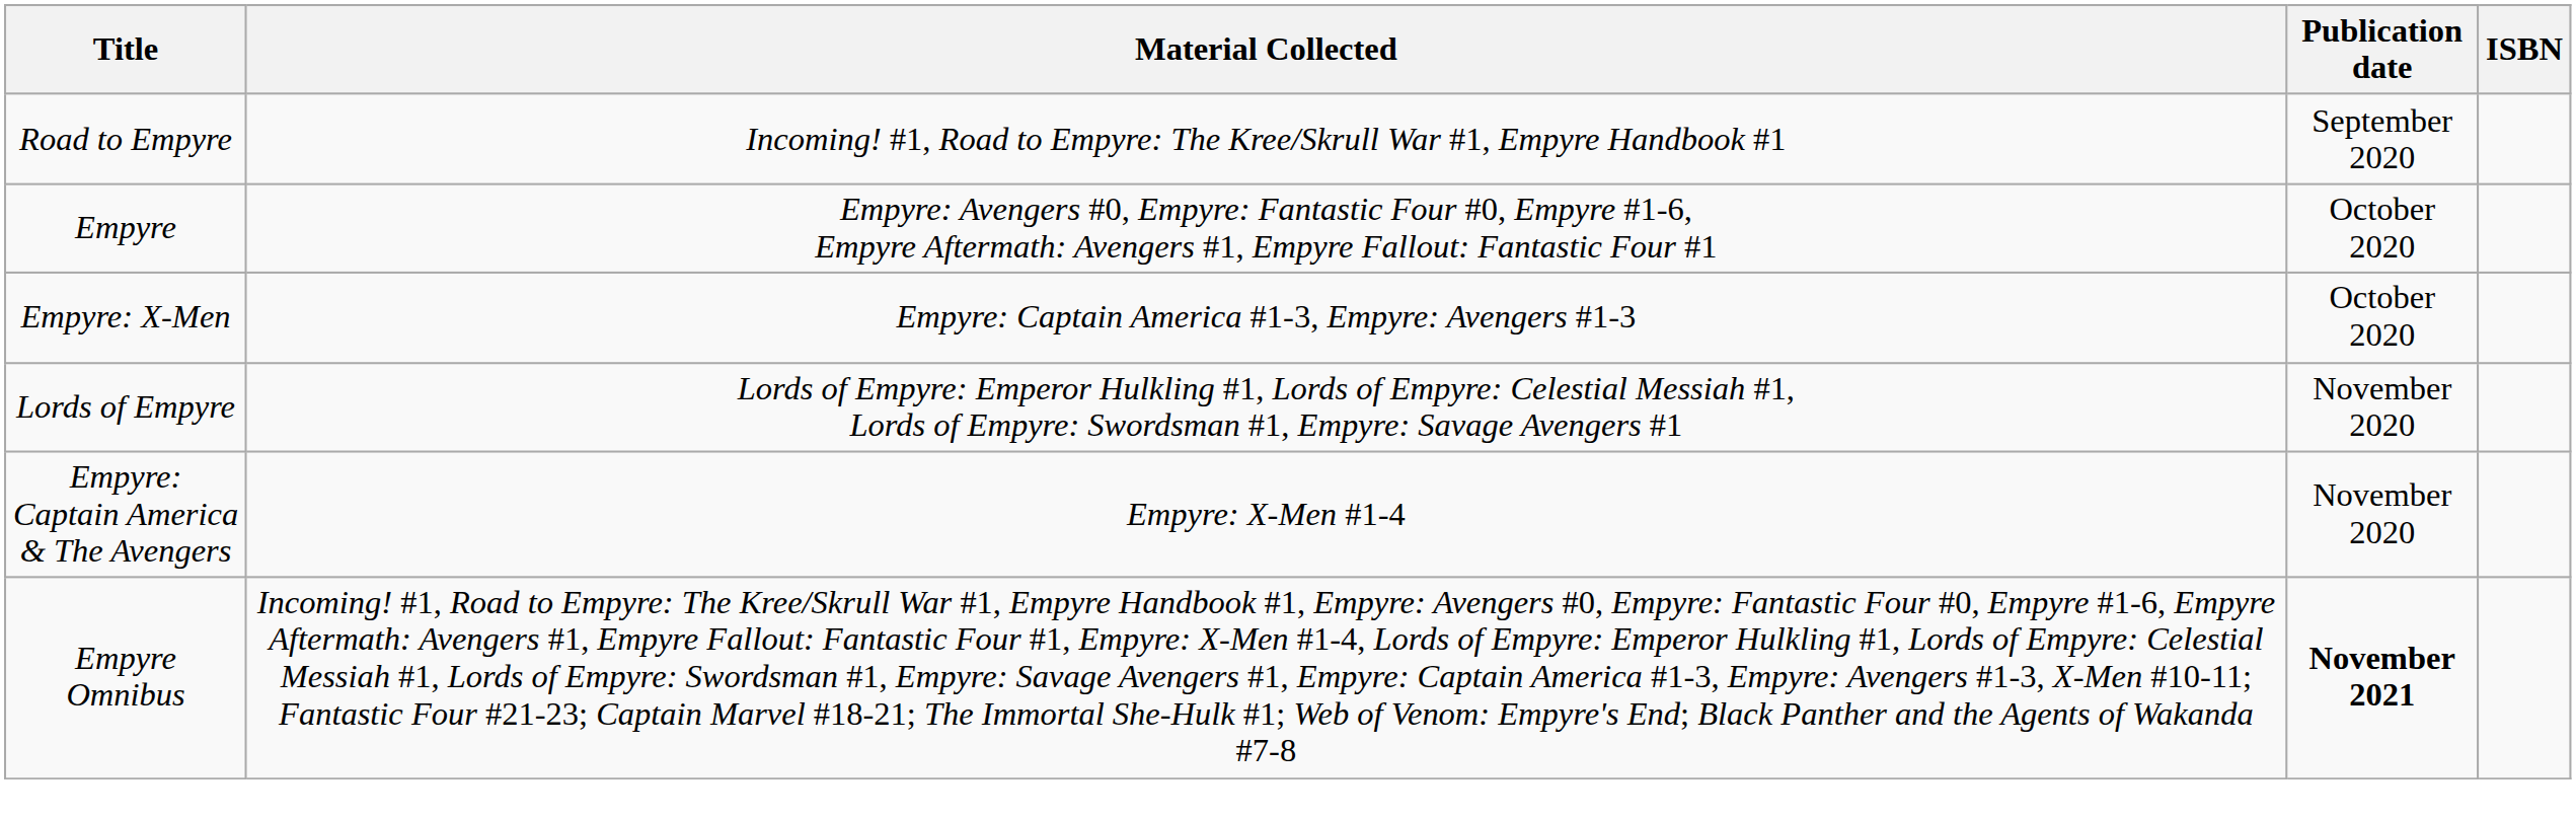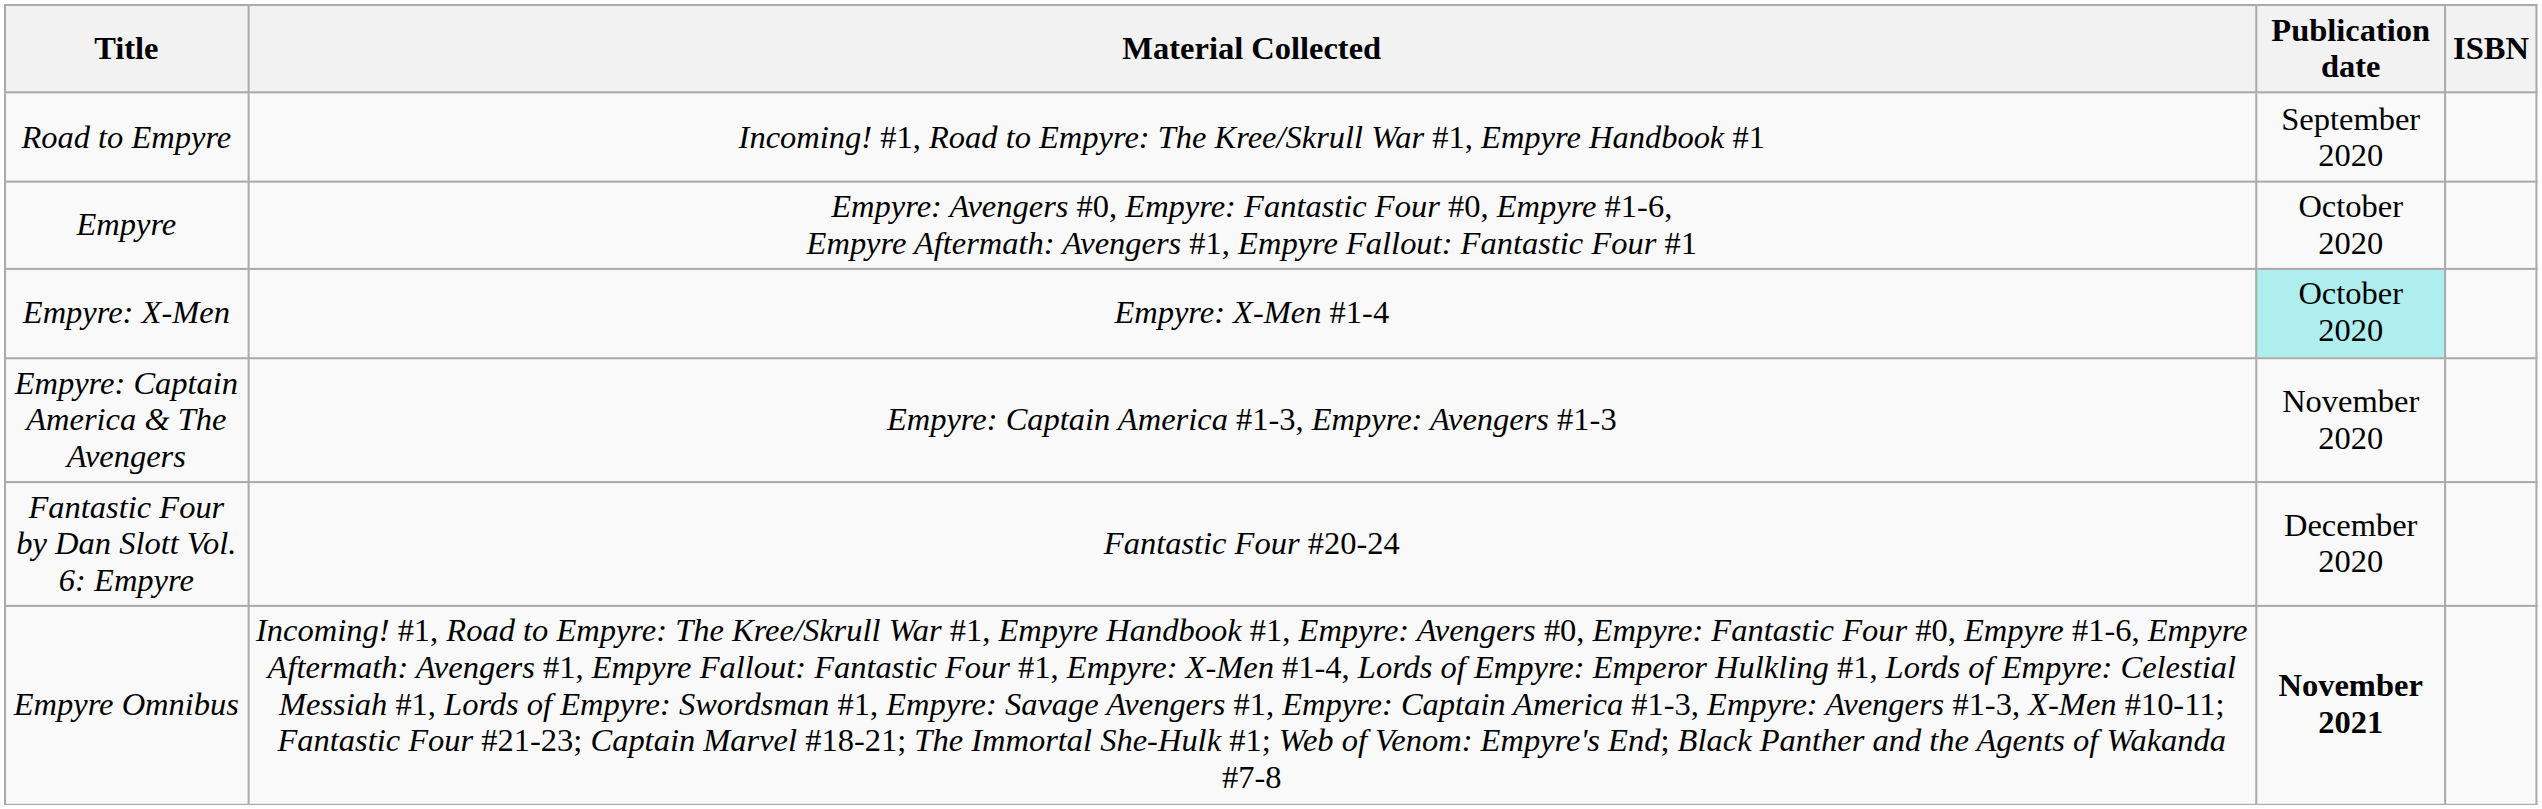Empyre: X-Men | Material Collected: Empyre: Captain America #1-3, Empyre: Avengers #1-3 -> Empyre: X-Men #1-4
Empyre: X-Men | Publication date: no background -> paleturquoise background
- row: Lords of Empyre | Lords of Empyre: Emperor Hulkling #1, Lords of Empyre: Celestial Messiah #1, Lords of Empyre: Swordsman #1, Empyre: Savage Avengers #1 | November 2020
Empyre: Captain America & The Avengers | Material Collected: Empyre: X-Men #1-4 -> Empyre: Captain America #1-3, Empyre: Avengers #1-3
+ row: Fantastic Four by Dan Slott Vol. 6: Empyre | Fantastic Four #20-24 | December 2020
